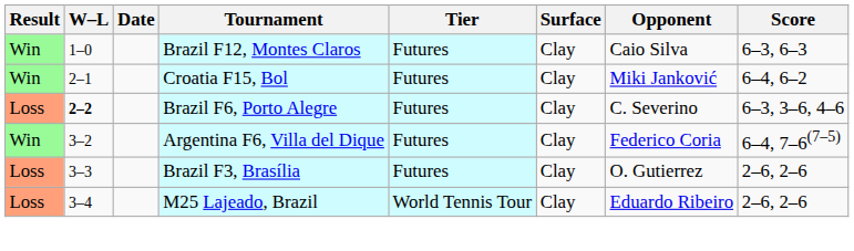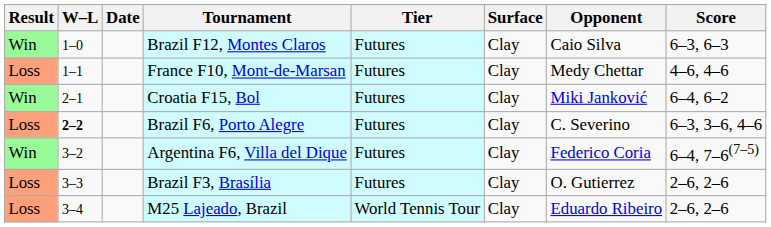+ row: Loss | 1–1 | France F10, Mont-de-Marsan | Futures | Clay | Medy Chettar | 4–6, 4–6
